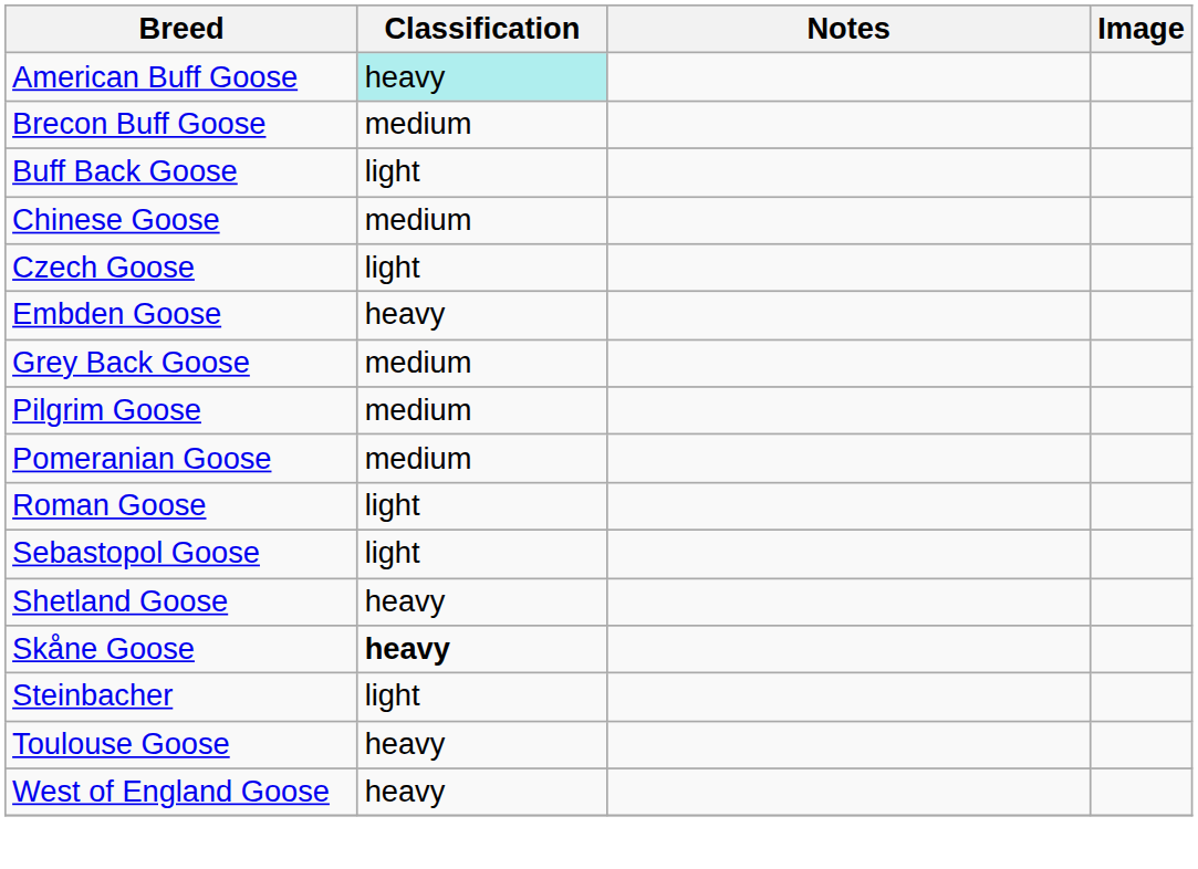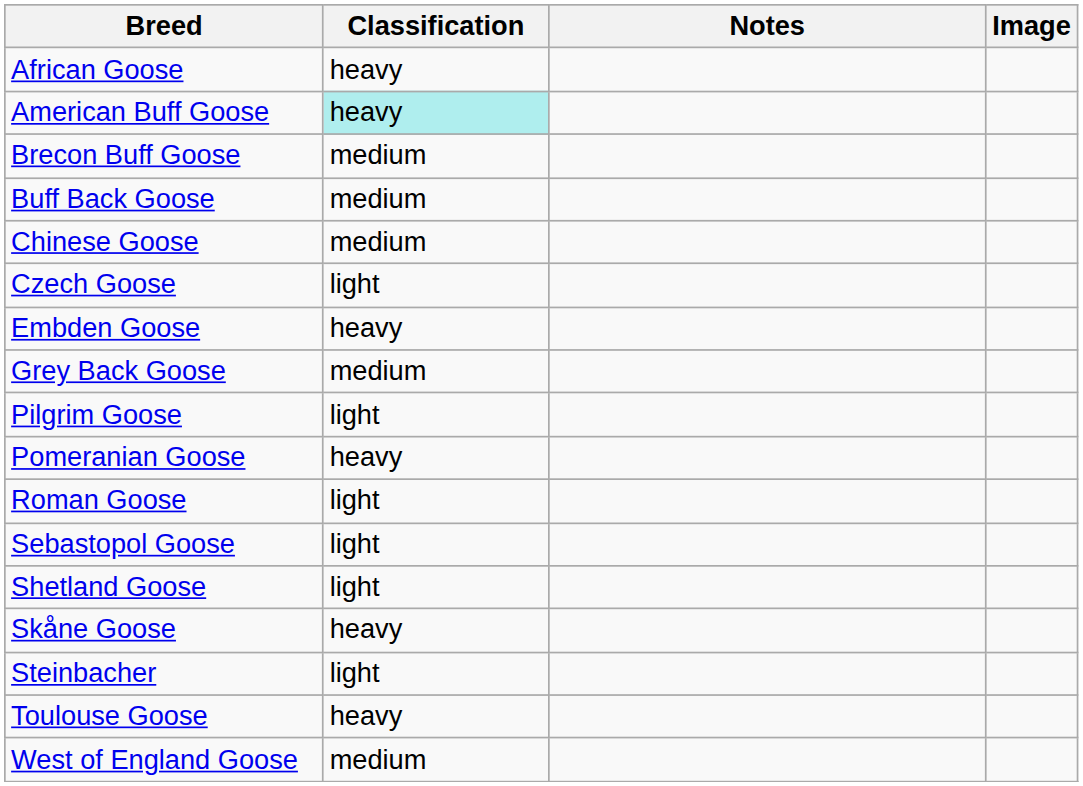+ row: African Goose | heavy
Buff Back Goose | Classification: light -> medium
Pilgrim Goose | Classification: medium -> light
Pomeranian Goose | Classification: medium -> heavy
Shetland Goose | Classification: heavy -> light
Skåne Goose | Classification: bold -> normal
West of England Goose | Classification: heavy -> medium
